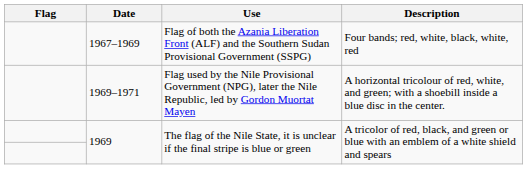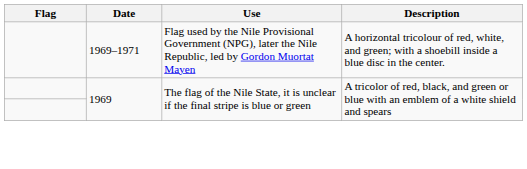- row: 1967–1969 | Flag of both the Azania Liberation Front (ALF) and the Southern Sudan Provisional Government (SSPG) | Four bands; red, white, black, white, red
